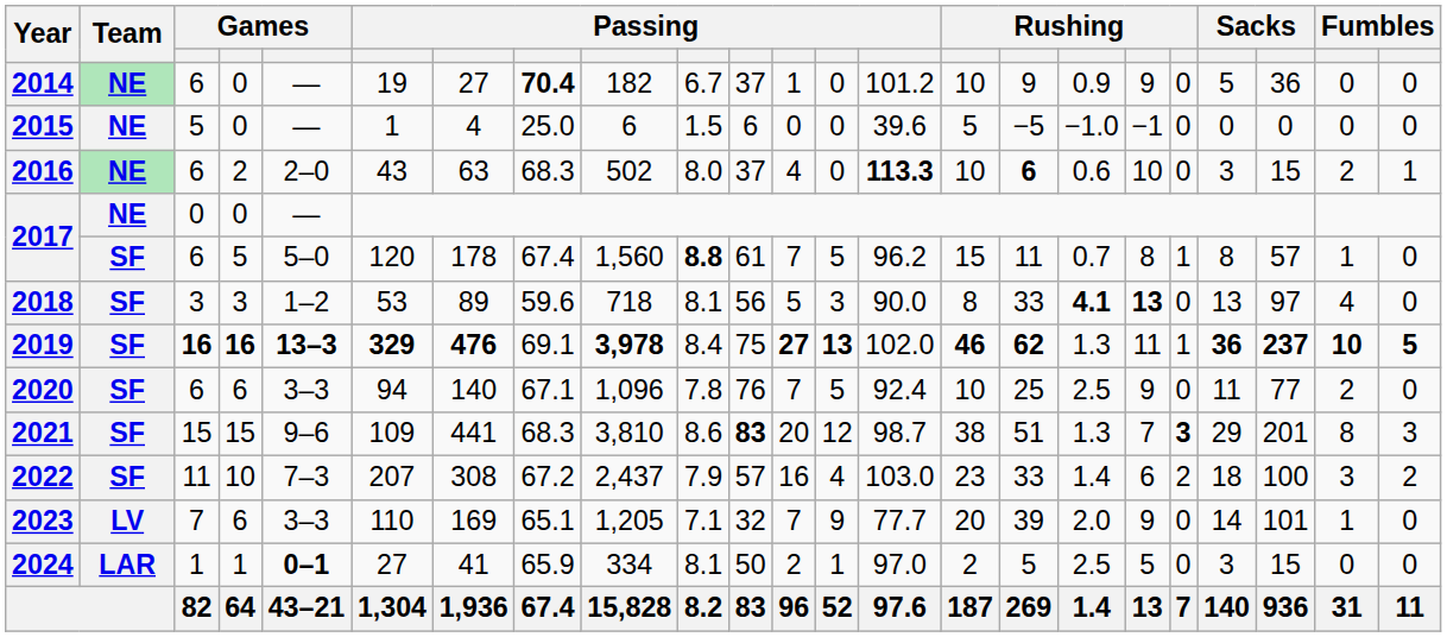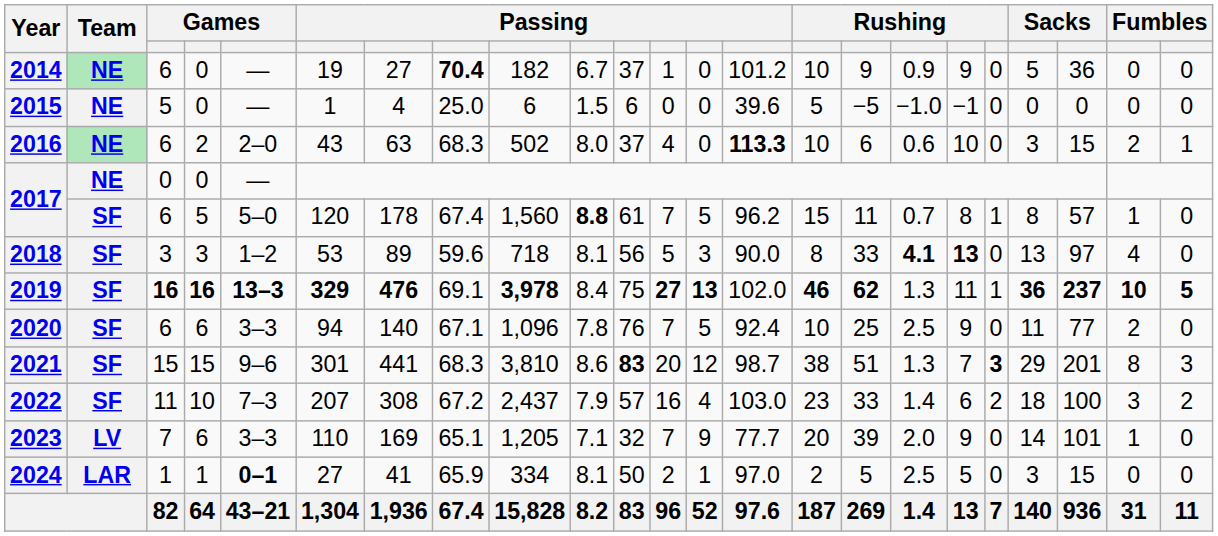2016 | column 16: bold -> normal
2021 | column 6: 109 -> 301
